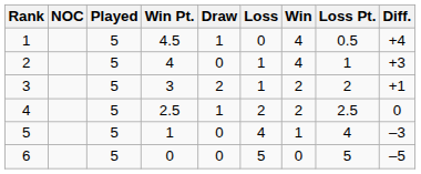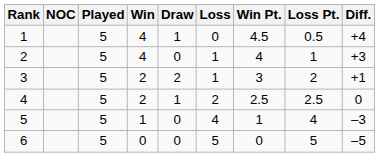columns swapped: Win <-> Win Pt.
